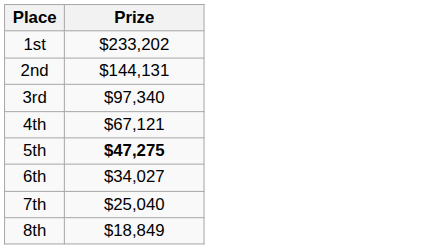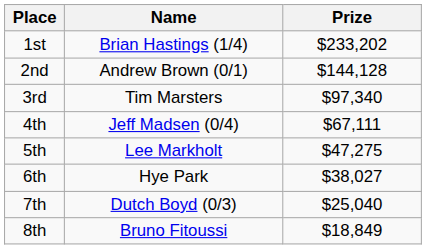+ column: Name | Brian Hastings (1/4) | Andrew Brown (0/1) | Tim Marsters | Jeff Madsen (0/4) | Lee Markholt | Hye Park | Dutch Boyd (0/3) | Bruno Fitoussi
2nd | Prize: $144,131 -> $144,128
4th | Prize: $67,121 -> $67,111
5th | Prize: bold -> normal
6th | Prize: $34,027 -> $38,027
